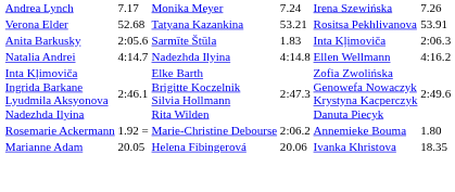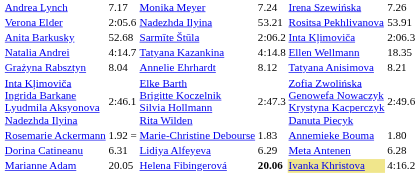Verona Elder | column 3: 52.68 -> 2:05.6
Verona Elder | column 4: Tatyana Kazankina -> Nadezhda Ilyina
Anita Barkusky | column 3: 2:05.6 -> 52.68
Anita Barkusky | column 5: 1.83 -> 2:06.2
Natalia Andrei | column 4: Nadezhda Ilyina -> Tatyana Kazankina
Natalia Andrei | column 7: 4:16.2 -> 18.35
+ row: Grażyna Rabsztyn | 8.04 | Annelie Ehrhardt | 8.12 | Tatyana Anisimova | 8.21
Rosemarie Ackermann | column 5: 2:06.2 -> 1.83
+ row: Dorina Catineanu | 6.31 | Lidiya Alfeyeva | 6.29 | Meta Antenen | 6.28
Marianne Adam | column 5: normal -> bold
Marianne Adam | column 6: no background -> khaki background
Marianne Adam | column 7: 18.35 -> 4:16.2
